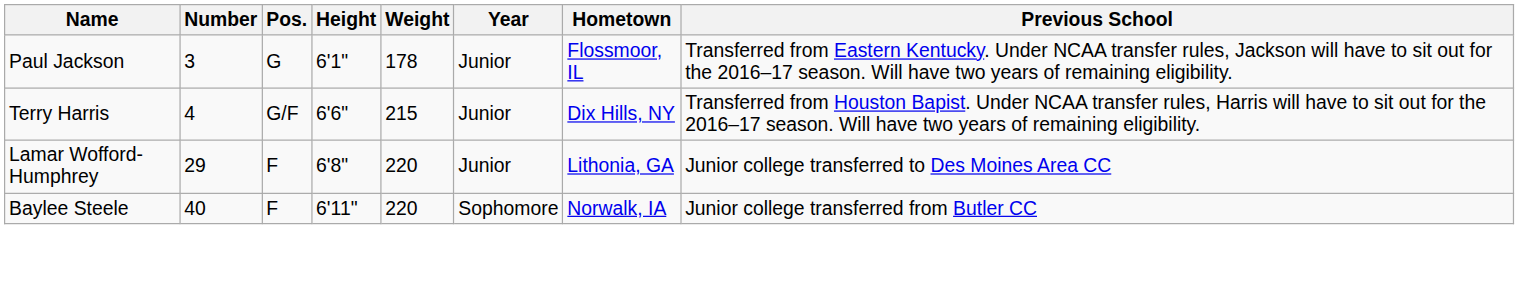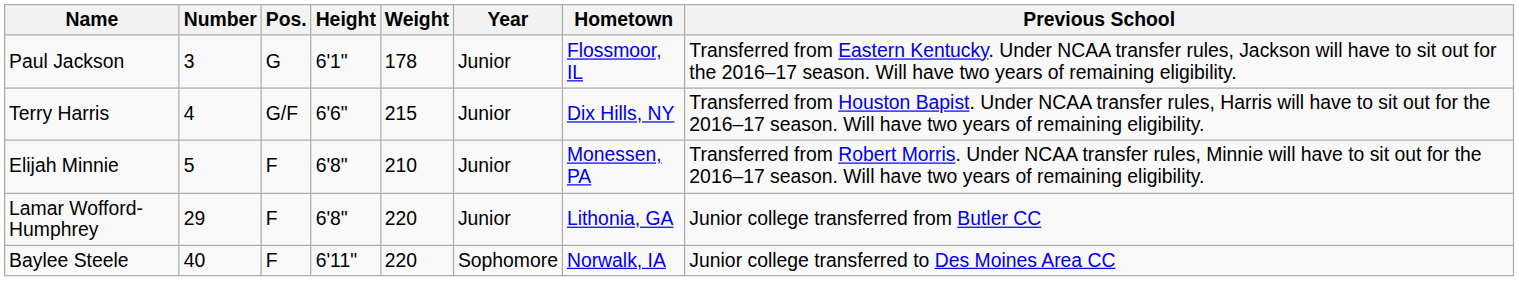+ row: Elijah Minnie | 5 | F | 6'8" | 210 | Junior | Monessen, PA | Transferred from Robert Morris. Under NCAA transfer rules, Minnie will have to sit out for the 2016–17 season. Will have two years of remaining eligibility.
Lamar Wofford-Humphrey | Previous School: Junior college transferred to Des Moines Area CC -> Junior college transferred from Butler CC
Baylee Steele | Previous School: Junior college transferred from Butler CC -> Junior college transferred to Des Moines Area CC
